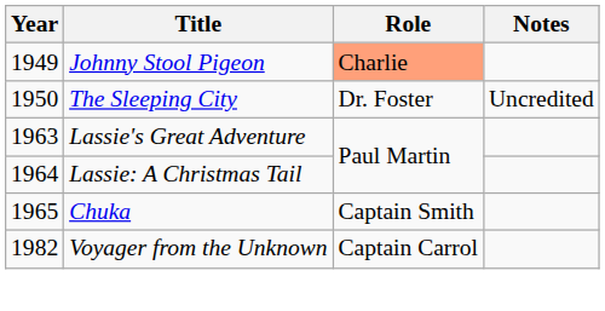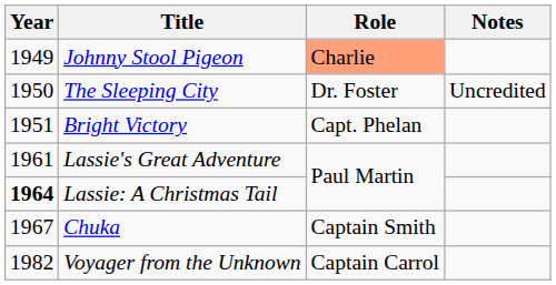+ row: 1951 | Bright Victory | Capt. Phelan
Lassie's Great Adventure | Year: 1963 -> 1961
Lassie: A Christmas Tail | Year: normal -> bold
Chuka | Year: 1965 -> 1967
